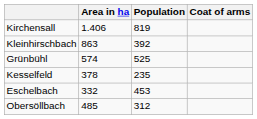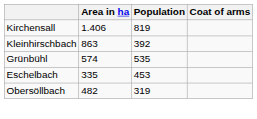Grünbühl | Population: 525 -> 535
- row: Kesselfeld | 378 | 235
Eschelbach | Area in ha: 332 -> 335
Obersöllbach | Area in ha: 485 -> 482
Obersöllbach | Population: 312 -> 319
